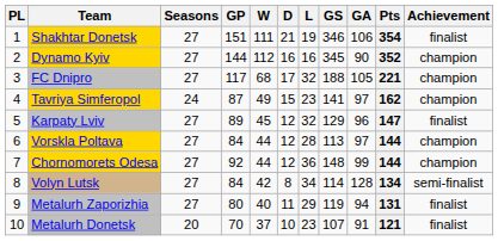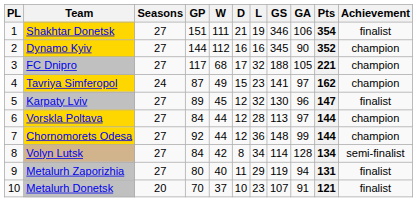Karpaty Lviv | GS: 129 -> 130
